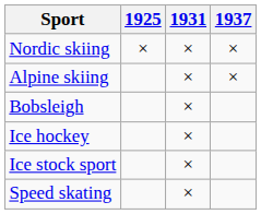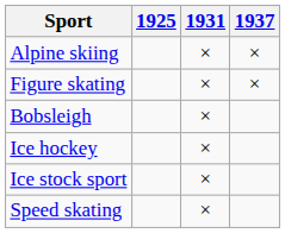- row: Nordic skiing | × | × | ×
+ row: Figure skating | × | ×
